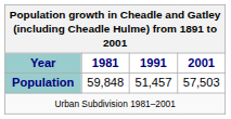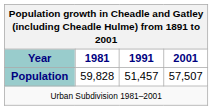Population | 1981: 59,848 -> 59,828
Population | 2001: 57,503 -> 57,507
